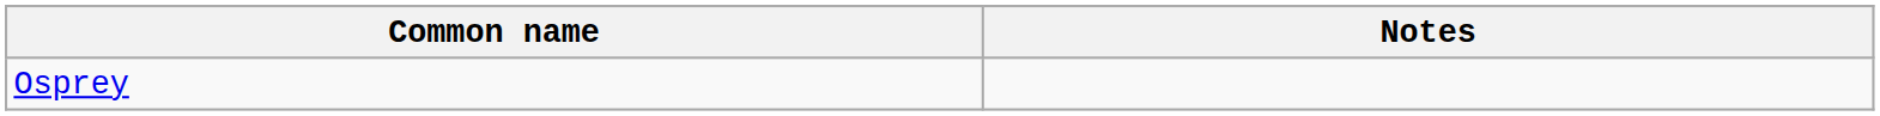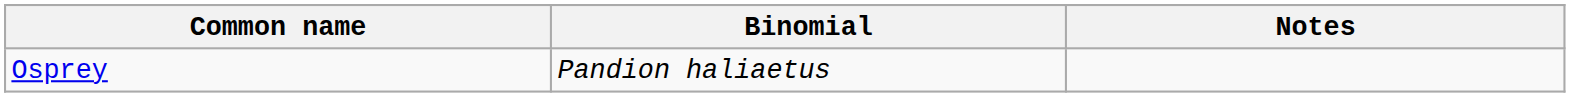+ column: Binomial | Pandion haliaetus
